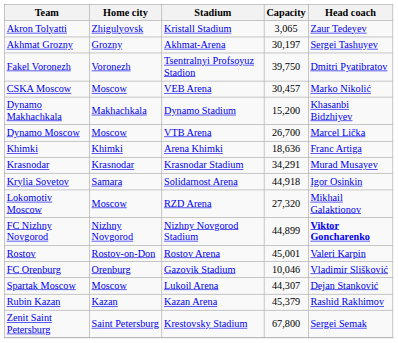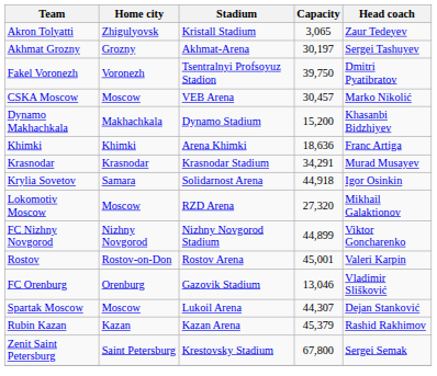- row: Dynamo Moscow | Moscow | VTB Arena | 26,700 | Marcel Lička
FC Nizhny Novgorod | Head coach: bold -> normal
FC Orenburg | Capacity: 10,046 -> 13,046
